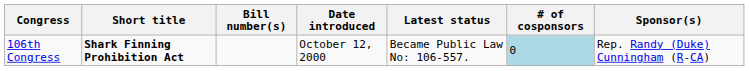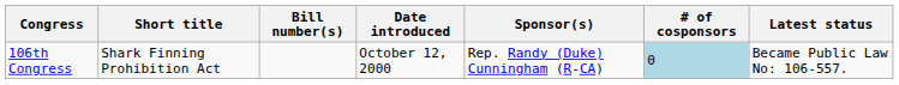columns swapped: Sponsor(s) <-> Latest status
106th Congress | Short title: bold -> normal
